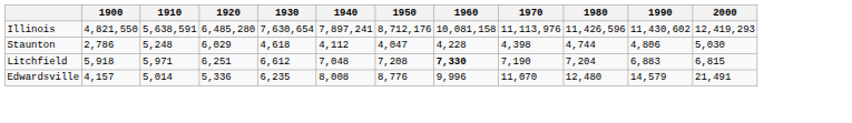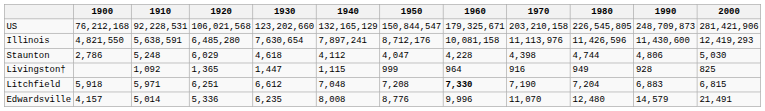+ row: US | 76,212,168 | 92,228,531 | 106,021,568 | 123,202,660 | 132,165,129 | 150,844,547 | 179,325,671 | 203,210,158 | 226,545,805 | 248,709,873 | 281,421,906
Illinois | 1990: 11,430,602 -> 11,430,600
+ row: Livingston† | 1,092 | 1,365 | 1,447 | 1,115 | 999 | 964 | 916 | 949 | 928 | 825
